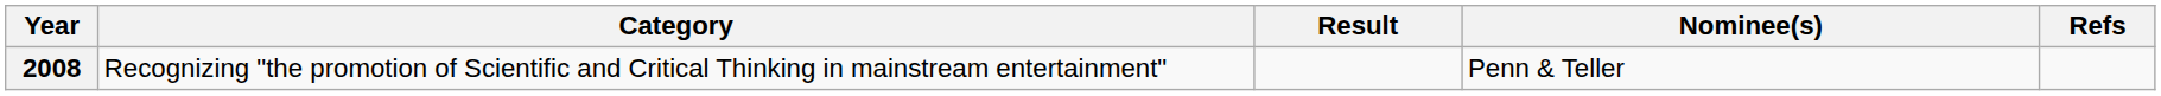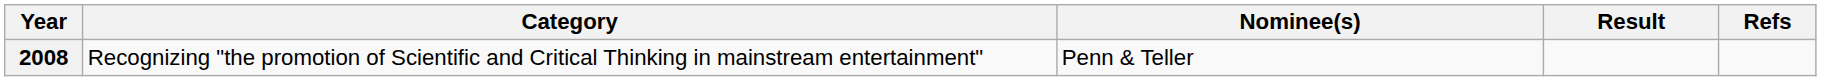columns swapped: Nominee(s) <-> Result
